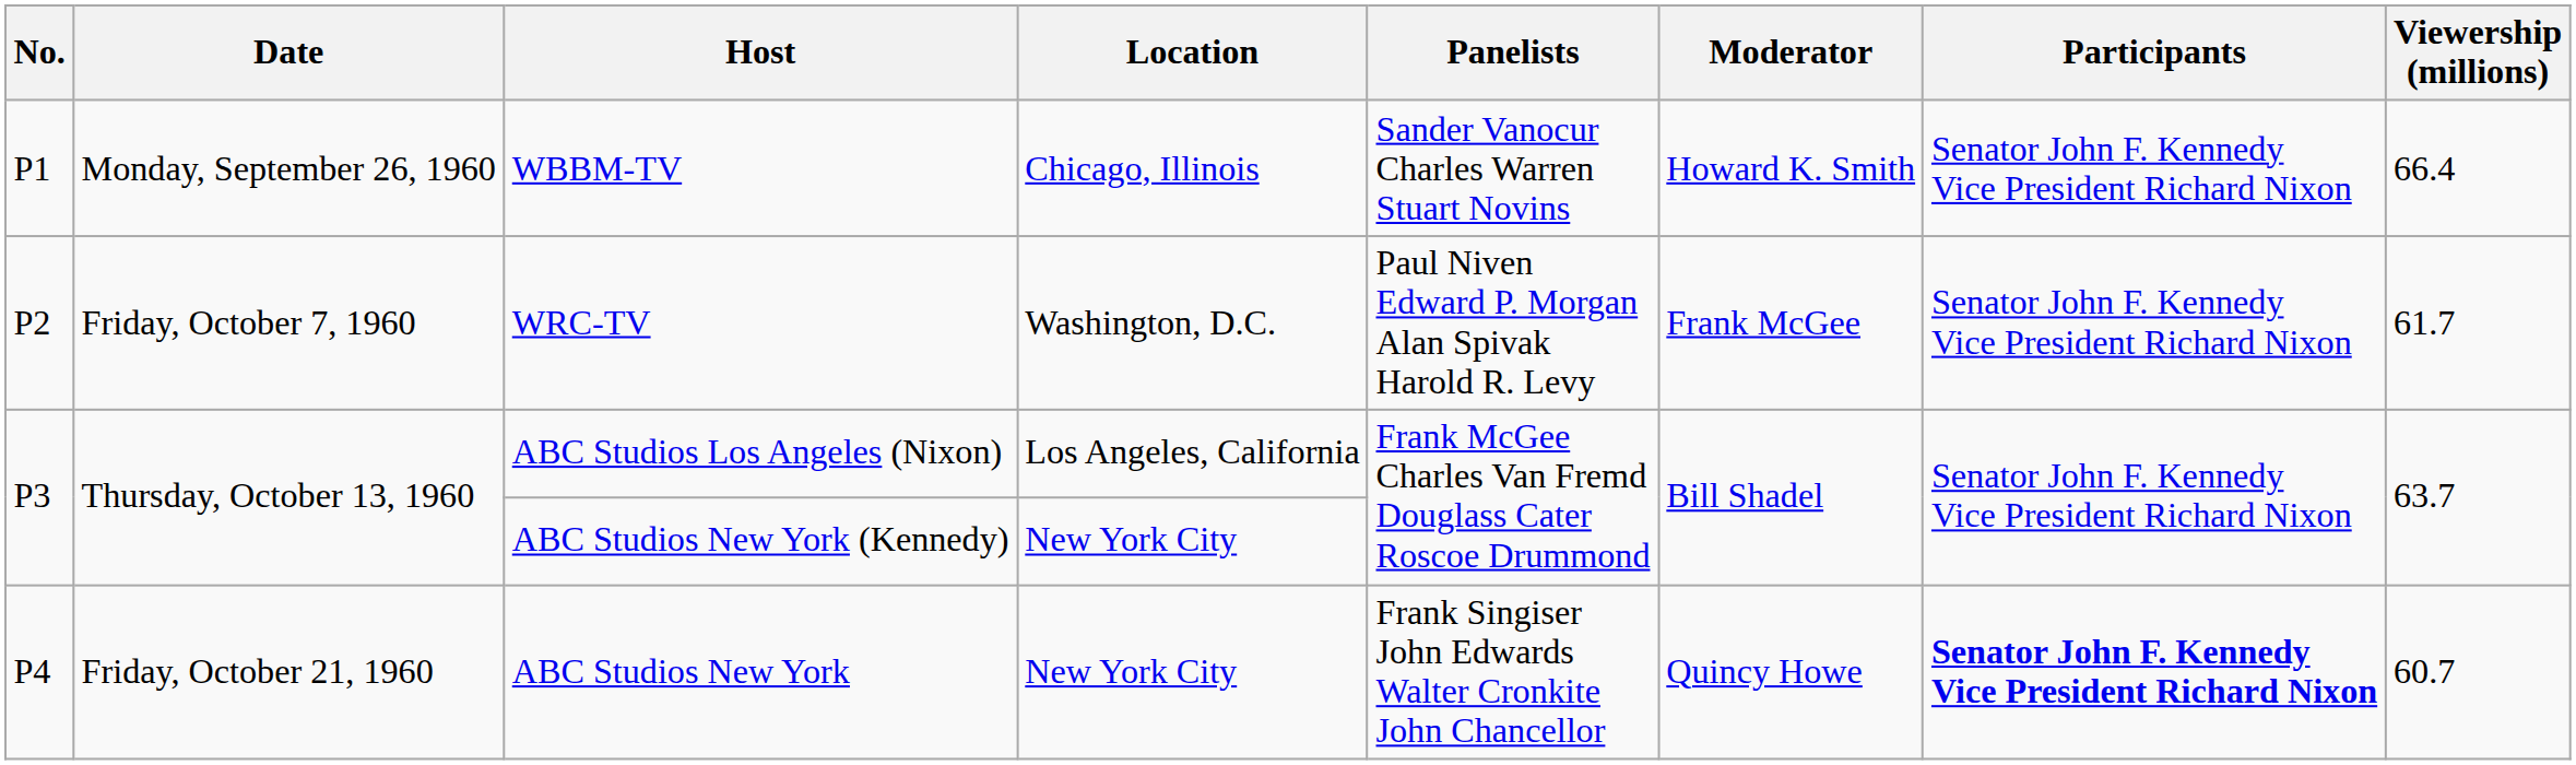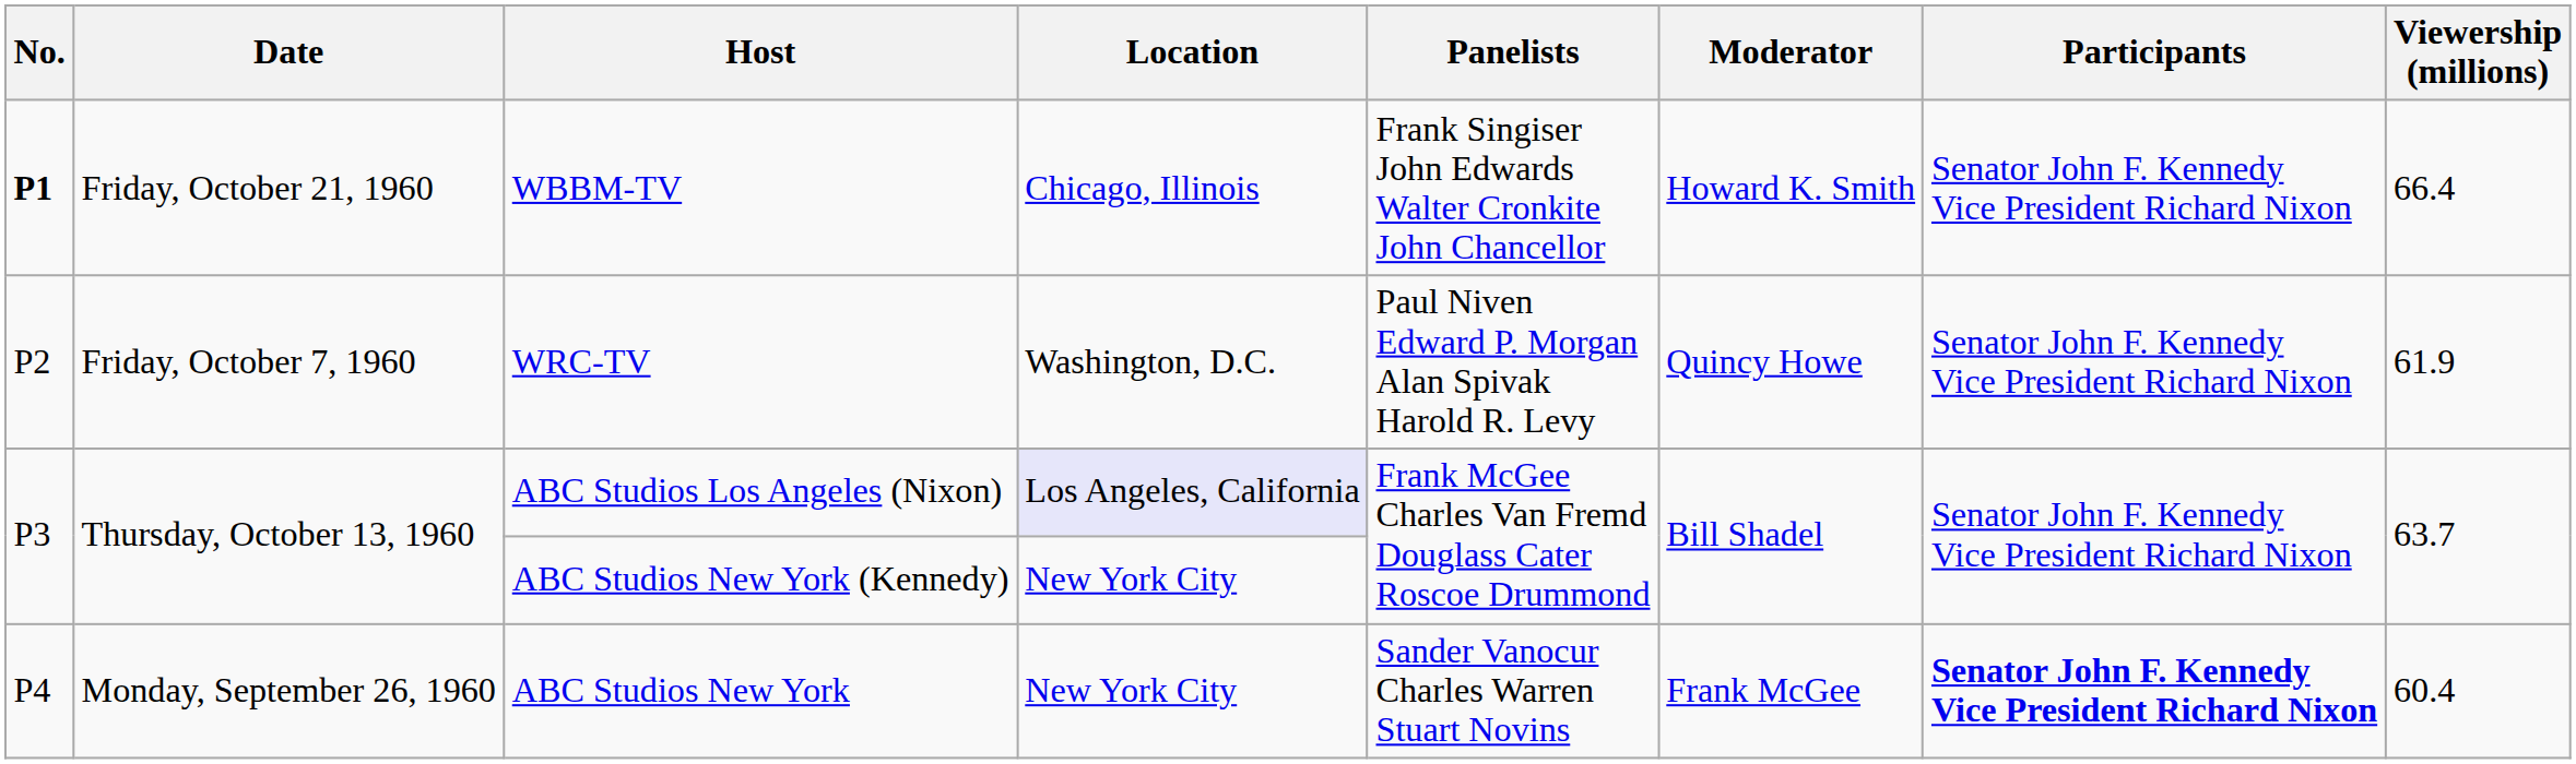WBBM-TV | No.: normal -> bold
WBBM-TV | Date: Monday, September 26, 1960 -> Friday, October 21, 1960
WBBM-TV | Panelists: Sander Vanocur Charles Warren Stuart Novins -> Frank Singiser John Edwards Walter Cronkite John Chancellor
WRC-TV | Moderator: Frank McGee -> Quincy Howe
WRC-TV | Viewership (millions): 61.7 -> 61.9
ABC Studios Los Angeles (Nixon) | Location: no background -> lavender background
ABC Studios New York | Date: Friday, October 21, 1960 -> Monday, September 26, 1960
ABC Studios New York | Panelists: Frank Singiser John Edwards Walter Cronkite John Chancellor -> Sander Vanocur Charles Warren Stuart Novins
ABC Studios New York | Moderator: Quincy Howe -> Frank McGee
ABC Studios New York | Viewership (millions): 60.7 -> 60.4
